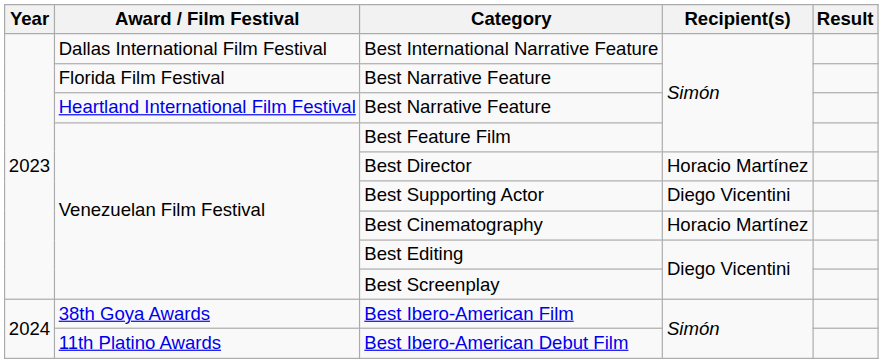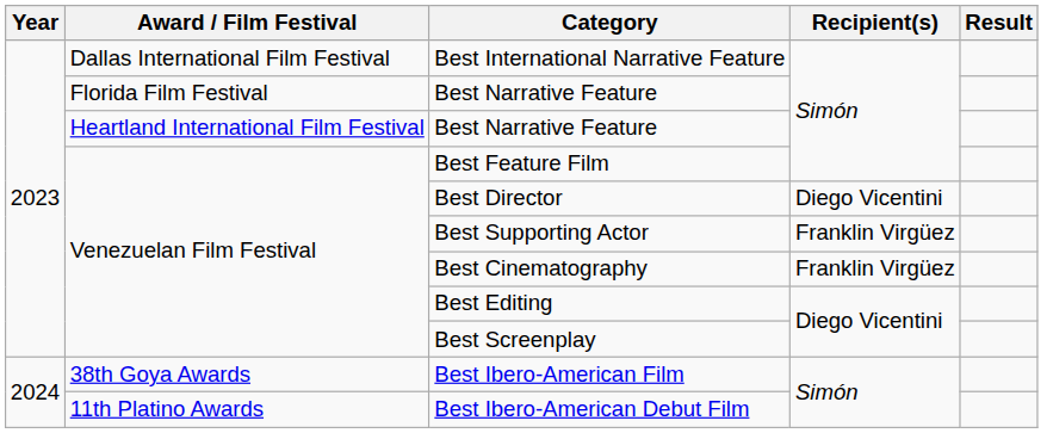Best Director | Recipient(s): Horacio Martínez -> Diego Vicentini
Best Supporting Actor | Recipient(s): Diego Vicentini -> Franklin Virgüez
Best Cinematography | Recipient(s): Horacio Martínez -> Franklin Virgüez
